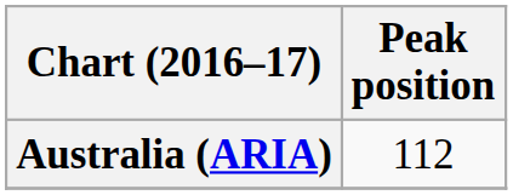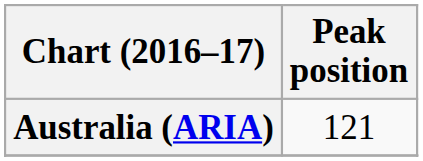Australia (ARIA) | Peak position: 112 -> 121
